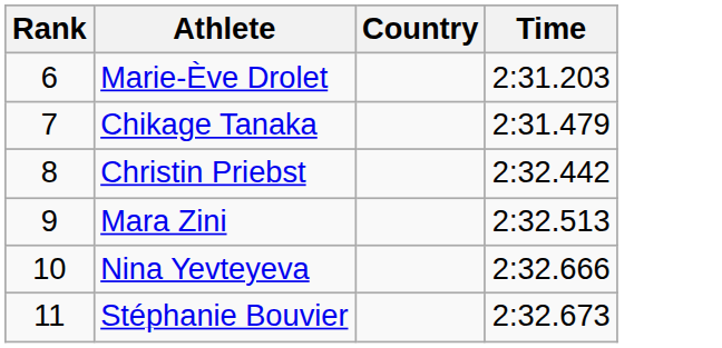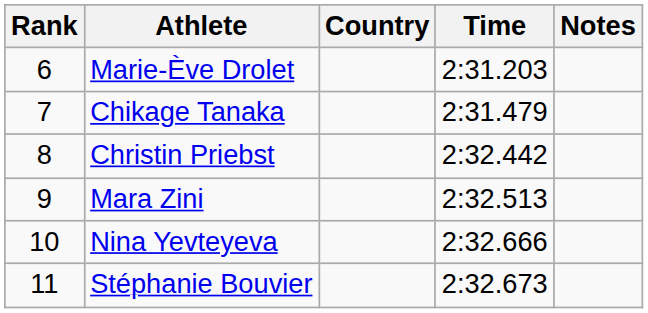+ column: Notes
